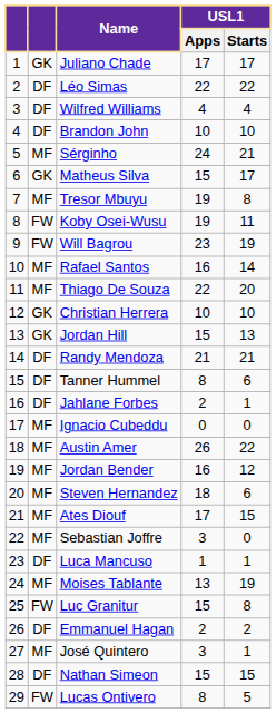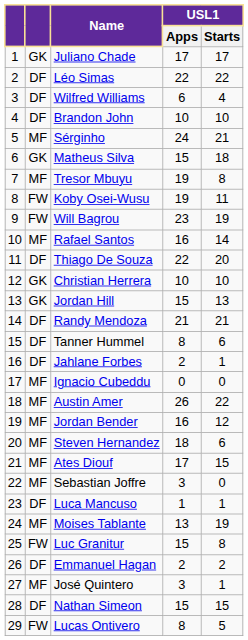Wilfred Williams | USL1 / Apps: 4 -> 6
Matheus Silva | USL1 / Starts: 17 -> 18
Thiago De Souza | column 2: MF -> DF
